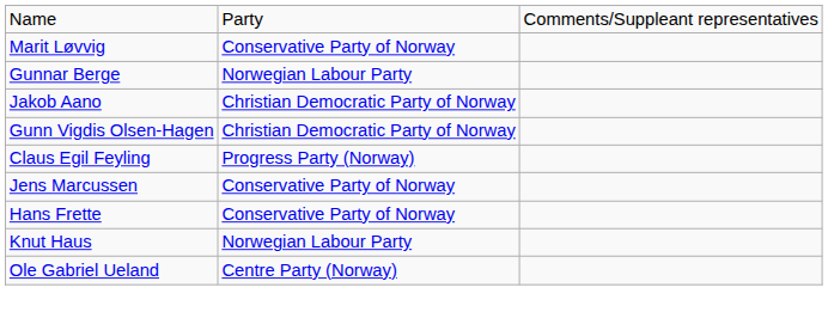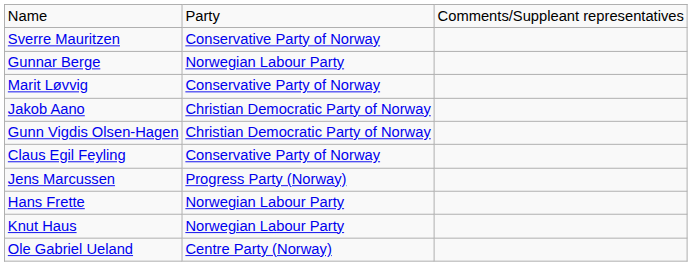+ row: Sverre Mauritzen | Conservative Party of Norway
rows swapped: Gunnar Berge <-> Marit Løvvig
Claus Egil Feyling | column 2: Progress Party (Norway) -> Conservative Party of Norway
Jens Marcussen | column 2: Conservative Party of Norway -> Progress Party (Norway)
Hans Frette | column 2: Conservative Party of Norway -> Norwegian Labour Party
